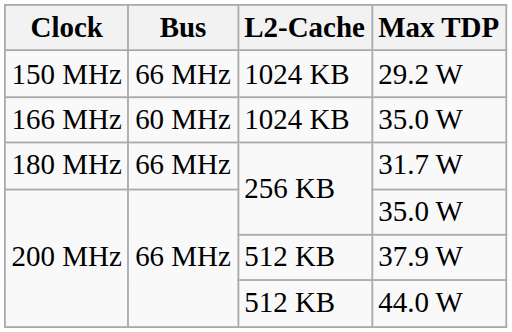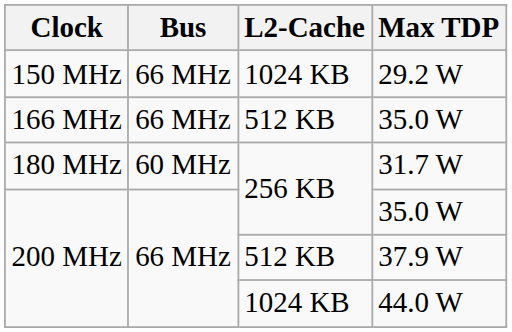166 MHz / 35.0 W | Bus: 60 MHz -> 66 MHz
166 MHz / 35.0 W | L2-Cache: 1024 KB -> 512 KB
31.7 W | Bus: 66 MHz -> 60 MHz
44.0 W | L2-Cache: 512 KB -> 1024 KB
